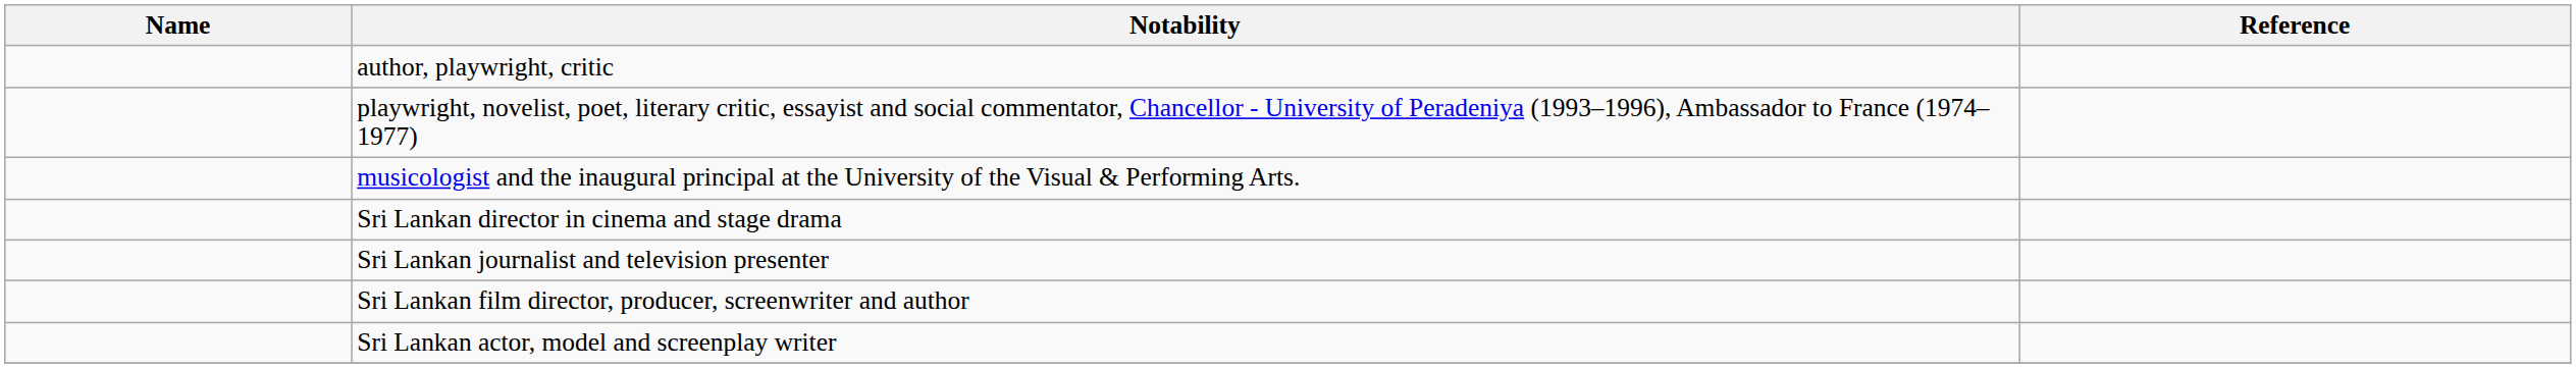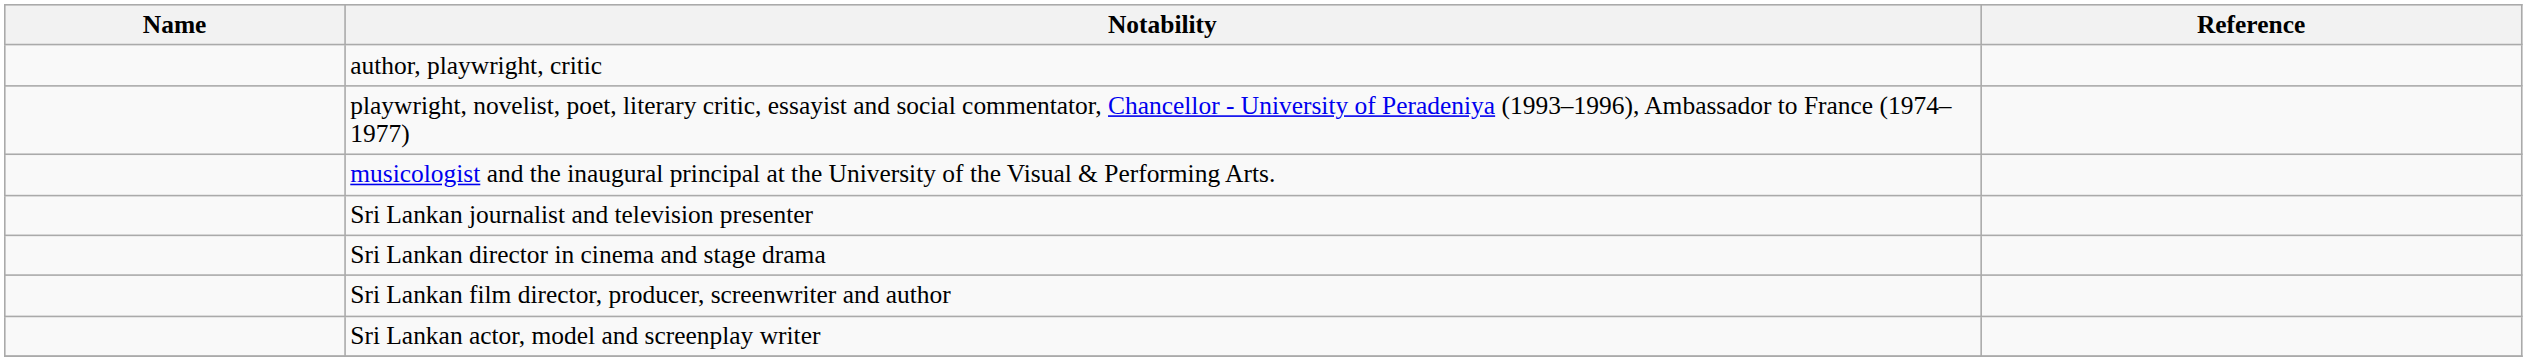rows swapped: Sri Lankan journalist and television presenter <-> Sri Lankan director in cinema and stage drama
